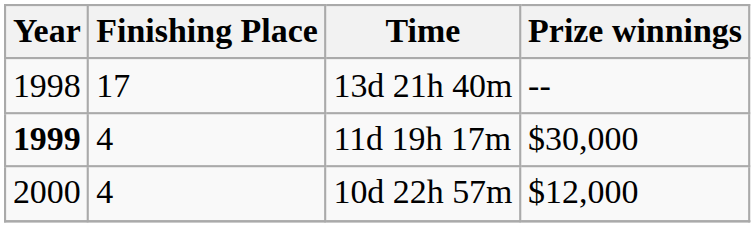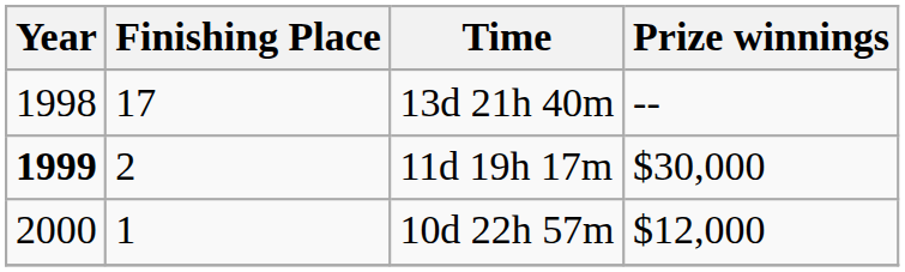11d 19h 17m | Finishing Place: 4 -> 2
10d 22h 57m | Finishing Place: 4 -> 1
